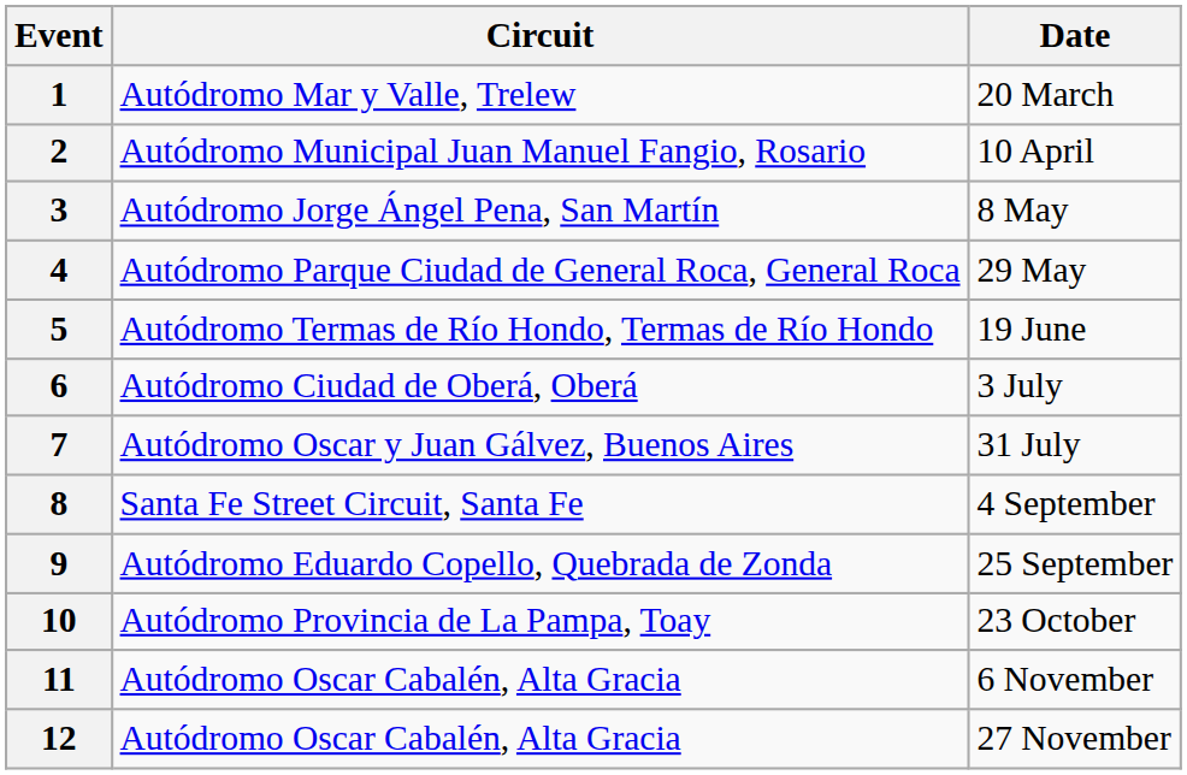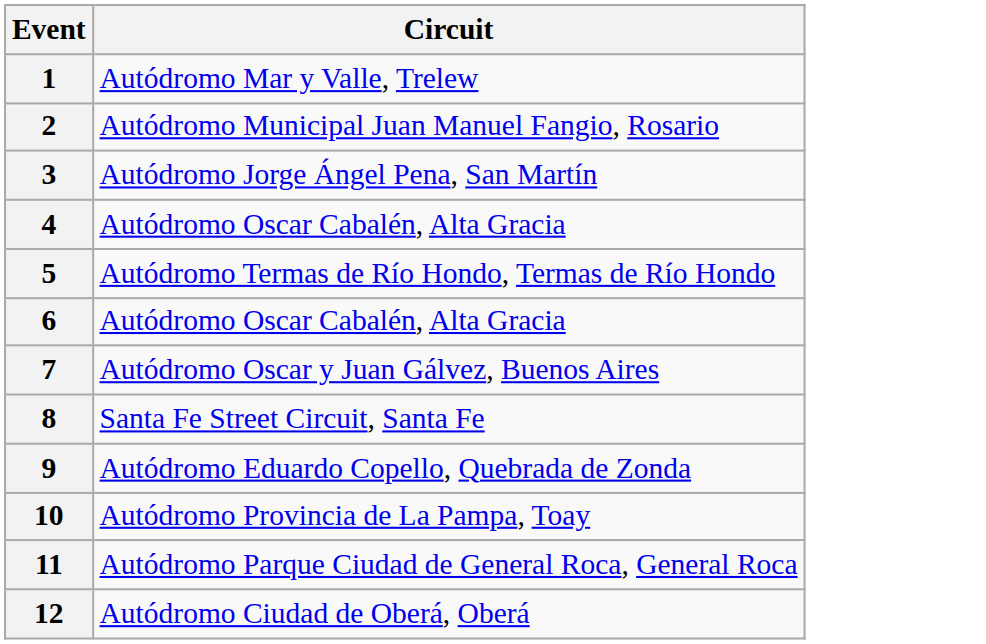- column: Date | 20 March | 10 April | 8 May | 29 May | 19 June | 3 July | 31 July | 4 September | 25 September | 23 October | 6 November | 27 November
4 | Circuit: Autódromo Parque Ciudad de General Roca, General Roca -> Autódromo Oscar Cabalén, Alta Gracia
6 | Circuit: Autódromo Ciudad de Oberá, Oberá -> Autódromo Oscar Cabalén, Alta Gracia
11 | Circuit: Autódromo Oscar Cabalén, Alta Gracia -> Autódromo Parque Ciudad de General Roca, General Roca
12 | Circuit: Autódromo Oscar Cabalén, Alta Gracia -> Autódromo Ciudad de Oberá, Oberá
